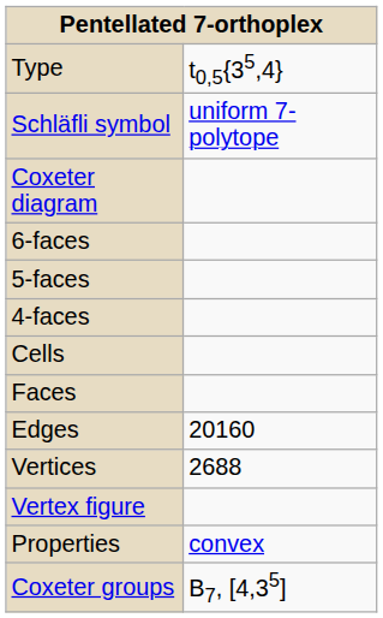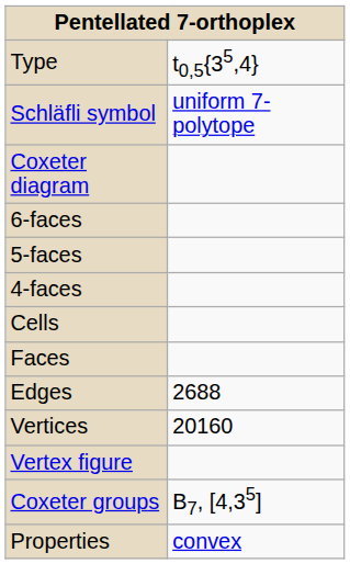Edges | column 2: 20160 -> 2688
Vertices | column 2: 2688 -> 20160
rows swapped: Coxeter groups <-> Properties
